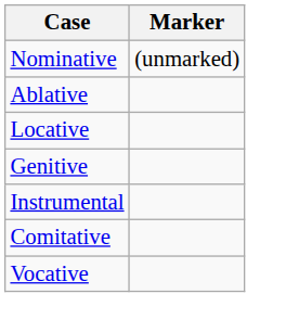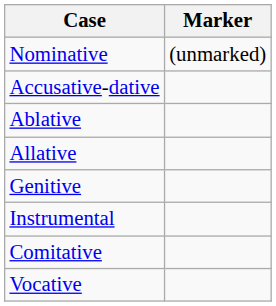+ row: Accusative-dative
- row: Locative
+ row: Allative
